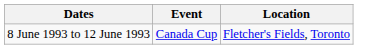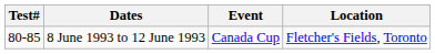+ column: Test# | 80-85
